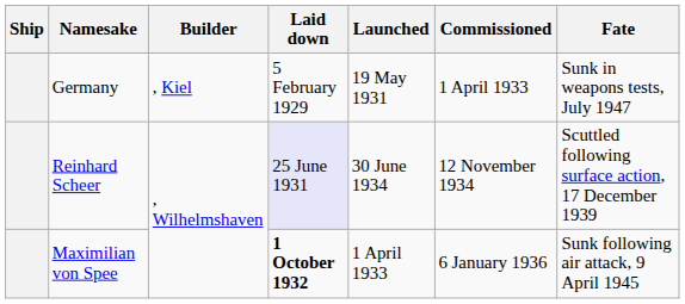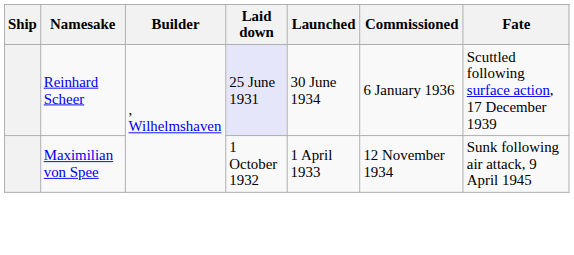- row: Germany | , Kiel | 5 February 1929 | 19 May 1931 | 1 April 1933 | Sunk in weapons tests, July 1947
Reinhard Scheer | Commissioned: 12 November 1934 -> 6 January 1936
Maximilian von Spee | Laid down: bold -> normal
Maximilian von Spee | Commissioned: 6 January 1936 -> 12 November 1934
